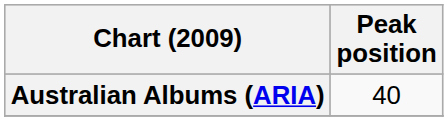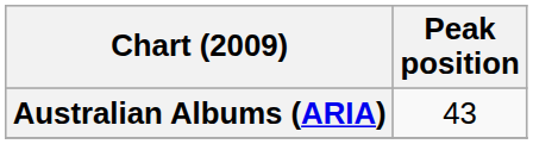Australian Albums (ARIA) | Peak position: 40 -> 43
